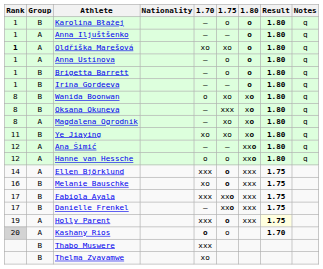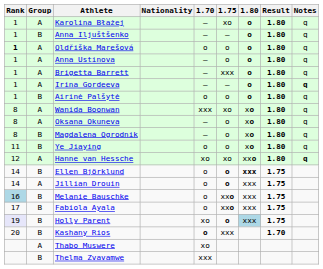Karolina Błażej | Group: B -> A
Karolina Błażej | 1.75: o -> xo
Anna Iljuštšenko | Group: A -> B
Oldřiška Marešová | 1.70: xo -> o
Oldřiška Marešová | 1.75: xo -> o
Brigetta Barrett | Group: B -> A
Brigetta Barrett | 1.75: o -> xxx
Irina Gordeeva | Group: B -> A
Irina Gordeeva | Notes: normal -> bold
+ row: 1 | B | Airinė Palšytė | o | o | o | 1.80 | q
Wanida Boonwan | Group: B -> A
Wanida Boonwan | 1.70: o -> xxx
Oksana Okuneva | Group: B -> A
Oksana Okuneva | 1.75: xxx -> o
Magdalena Ogrodnik | Group: A -> B
Magdalena Ogrodnik | 1.75: xo -> o
Ye Jiaying | 1.70: xo -> o
Ye Jiaying | 1.75: xo -> o
- row: 12 | A | Ana Šimić | – | – | xxo | 1.80 | q
Hanne van Hessche | 1.70: o -> xo
Hanne van Hessche | 1.75: o -> xo
Hanne van Hessche | Notes: normal -> bold
Ellen Björklund | Group: A -> B
Ellen Björklund | 1.70: xxx -> o
Ellen Björklund | 1.80: normal -> bold
+ row: 14 | A | Jillian Drouin | o | o | xxx | 1.75
Melanie Bauschke | Rank: no background -> lightblue background
Melanie Bauschke | 1.70: xo -> o
Melanie Bauschke | 1.75: o -> xxo
Fabiola Ayala | 1.70: xxx -> o
- row: 17 | B | Danielle Frenkel | – | xxo | xxx | 1.75
Holly Parent | Rank: no background -> lavender background
Holly Parent | Group: A -> B
Holly Parent | 1.70: xxx -> xo
Holly Parent | 1.80: no background -> lightblue background
Holly Parent | Result: lightyellow background -> no background
Kashany Rios | Rank: lightgrey background -> no background
Kashany Rios | Group: A -> B
Kashany Rios | 1.75: o -> xxx
Thabo Muswere | Group: B -> A
Thabo Muswere | 1.70: xxx -> xo
Thelma Zvavamwe | 1.70: xo -> xxx
